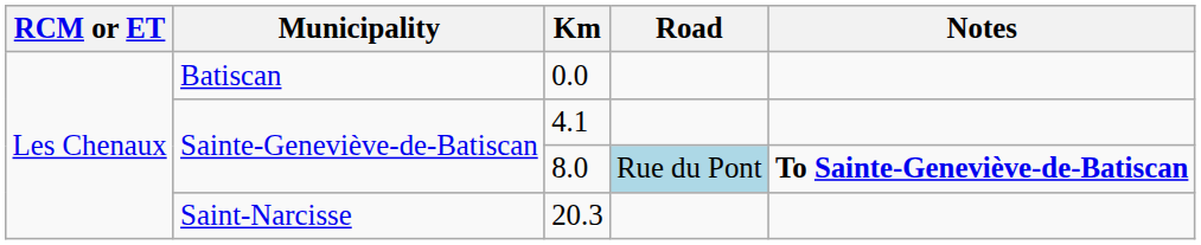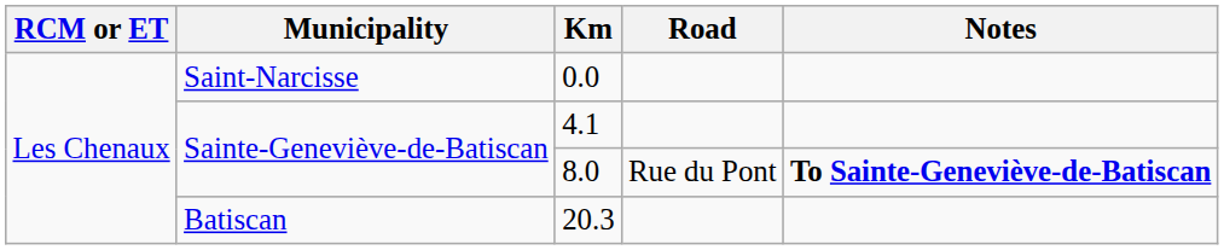0.0 | Municipality: Batiscan -> Saint-Narcisse
8.0 | Road: lightblue background -> no background
20.3 | Municipality: Saint-Narcisse -> Batiscan
